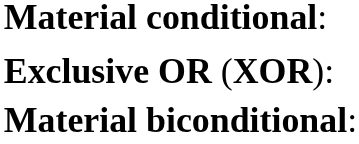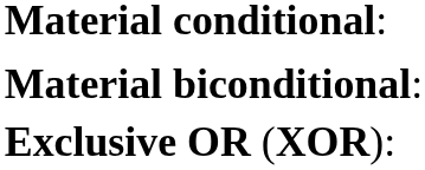rows swapped: Material biconditional: <-> Exclusive OR (XOR):
